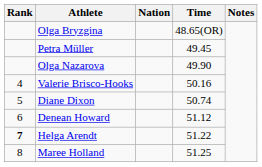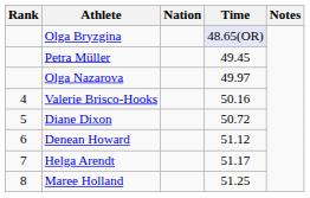Olga Bryzgina | Time: no background -> lavender background
Olga Nazarova | Time: 49.90 -> 49.97
Diane Dixon | Time: 50.74 -> 50.72
Helga Arendt | Rank: bold -> normal
Helga Arendt | Time: 51.22 -> 51.17
